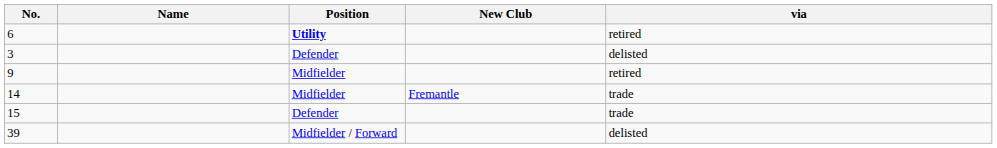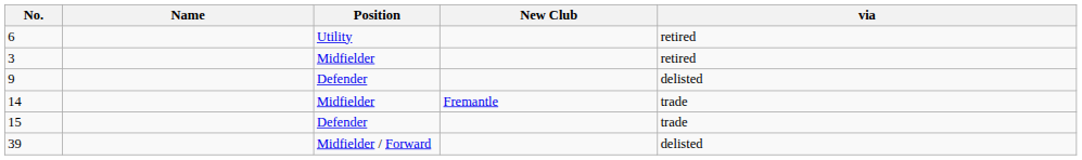6 | Position: bold -> normal
3 | Position: Defender -> Midfielder
3 | via: delisted -> retired
9 | Position: Midfielder -> Defender
9 | via: retired -> delisted
